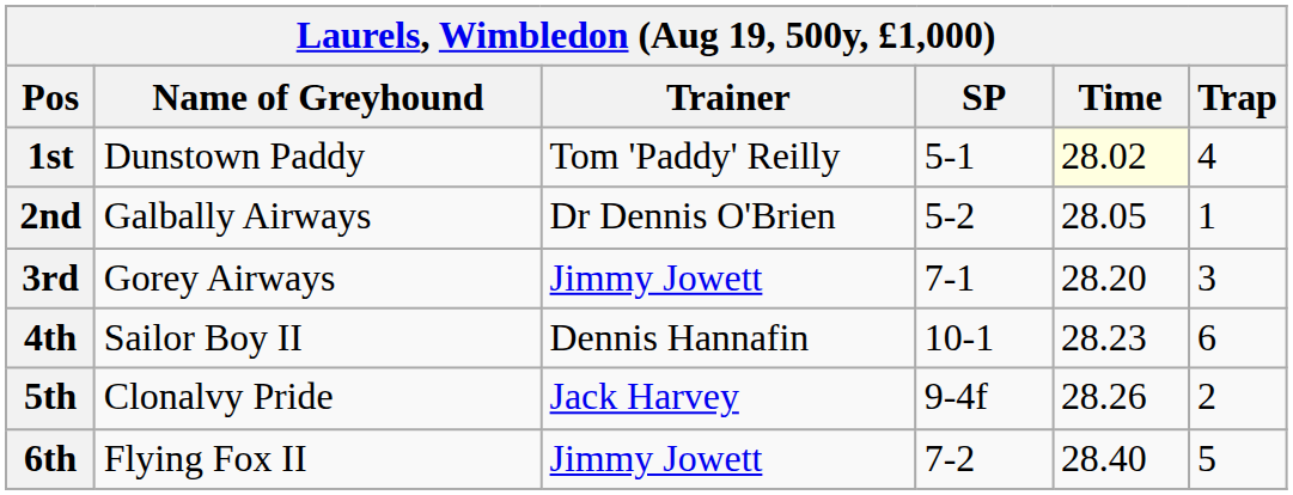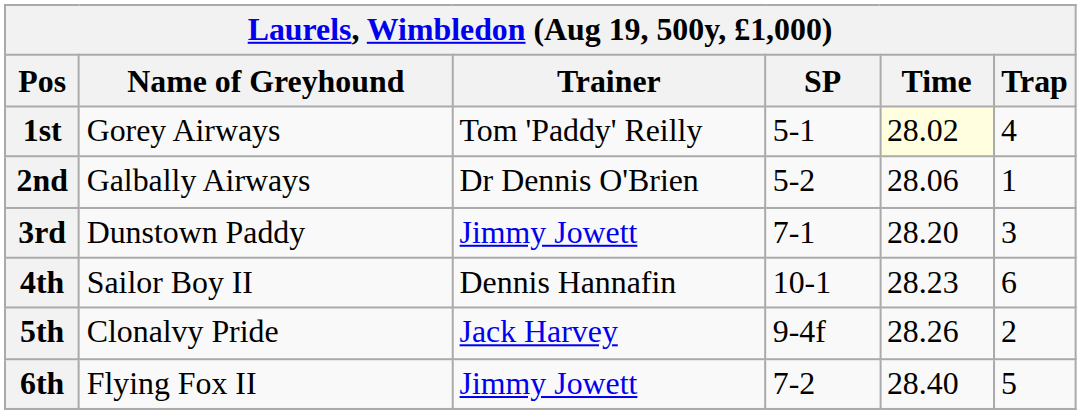1st | Name of Greyhound: Dunstown Paddy -> Gorey Airways
2nd | Time: 28.05 -> 28.06
3rd | Name of Greyhound: Gorey Airways -> Dunstown Paddy
